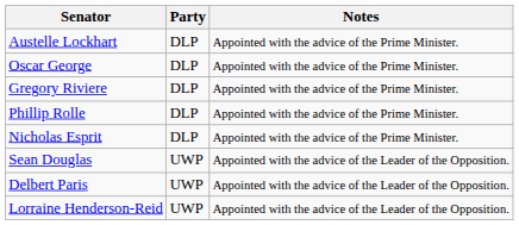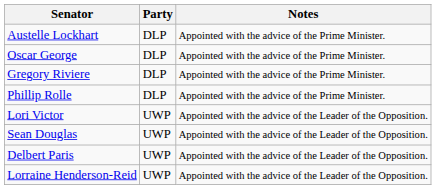- row: Nicholas Esprit | DLP | Appointed with the advice of the Prime Minister.
+ row: Lori Victor | UWP | Appointed with the advice of the Leader of the Opposition.
